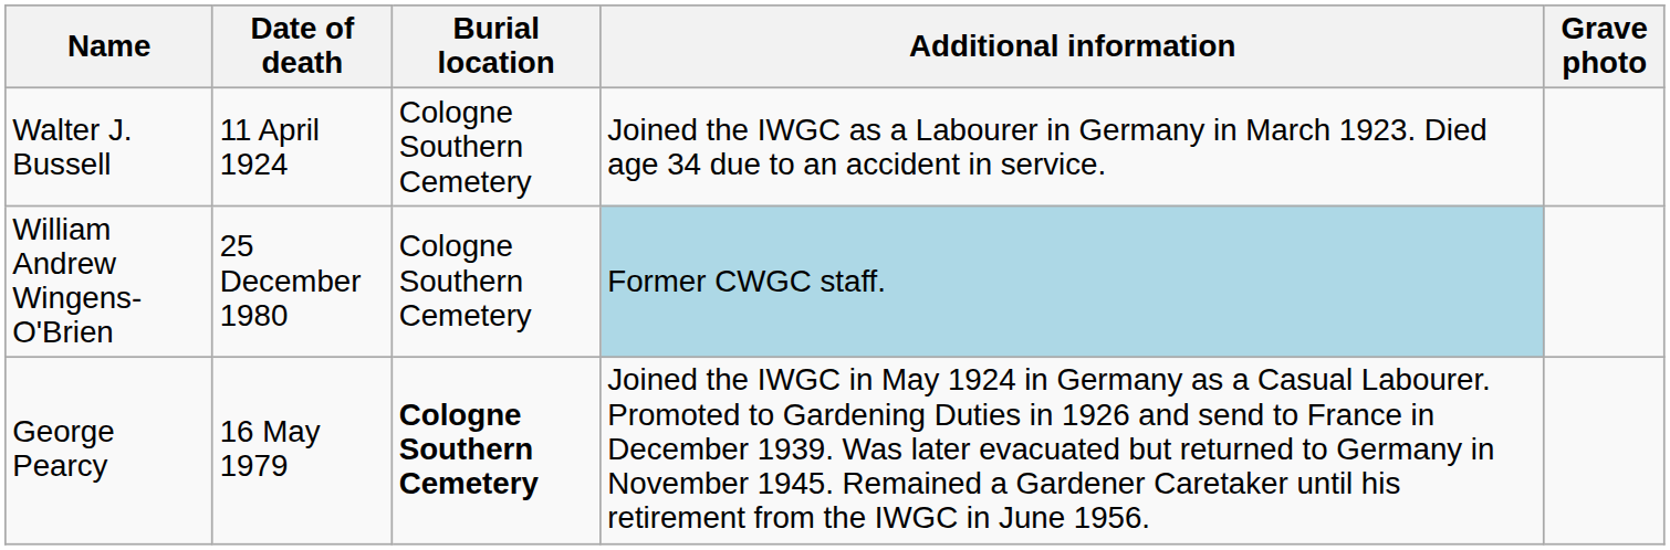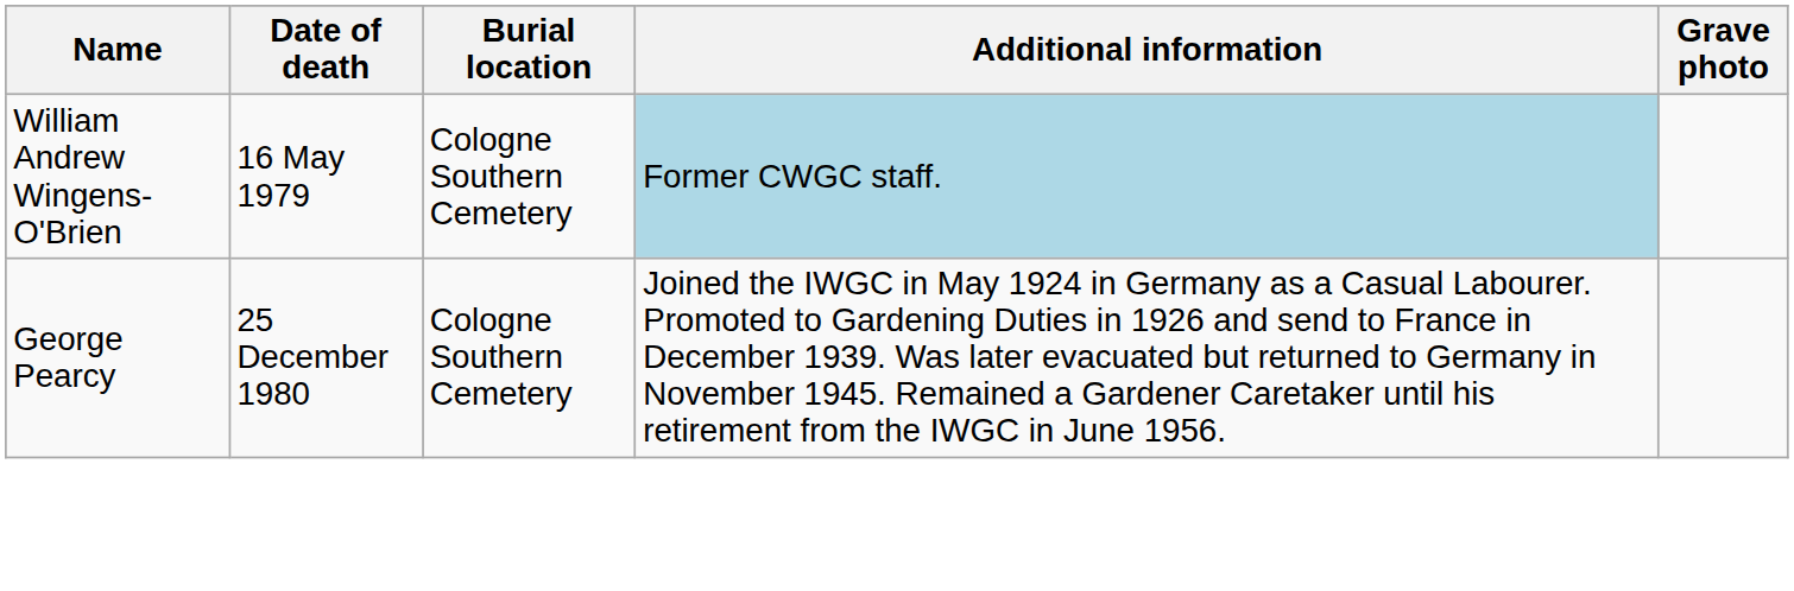- row: Walter J. Bussell | 11 April 1924 | Cologne Southern Cemetery | Joined the IWGC as a Labourer in Germany in March 1923. Died age 34 due to an accident in service.
William Andrew Wingens-O'Brien | Date of death: 25 December 1980 -> 16 May 1979
George Pearcy | Date of death: 16 May 1979 -> 25 December 1980
George Pearcy | Burial location: bold -> normal
